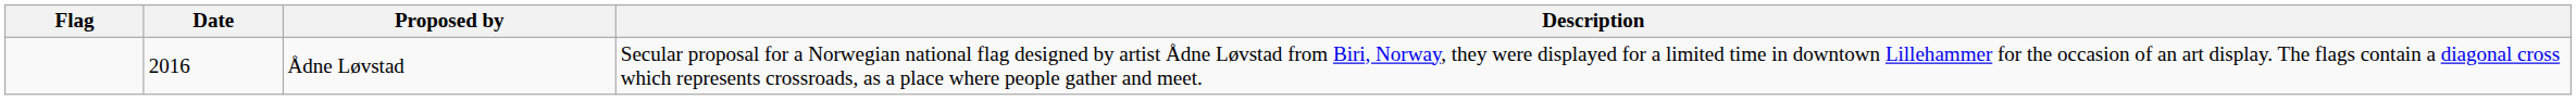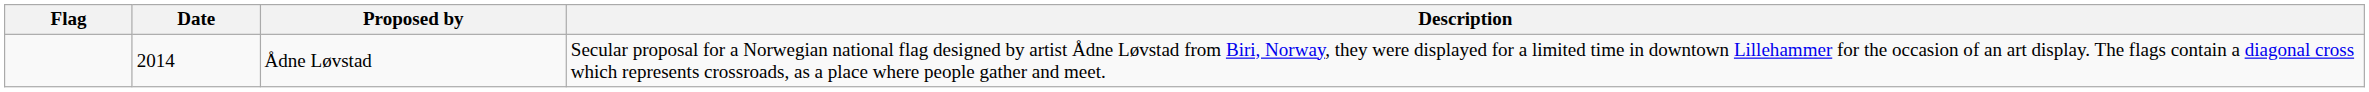Ådne Løvstad | Date: 2016 -> 2014
